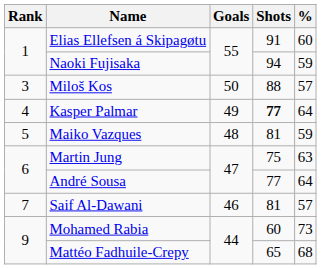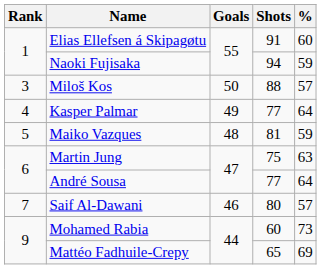Kasper Palmar | Shots: bold -> normal
Saif Al-Dawani | Shots: 81 -> 80
Mattéo Fadhuile-Crepy | %: 68 -> 69
